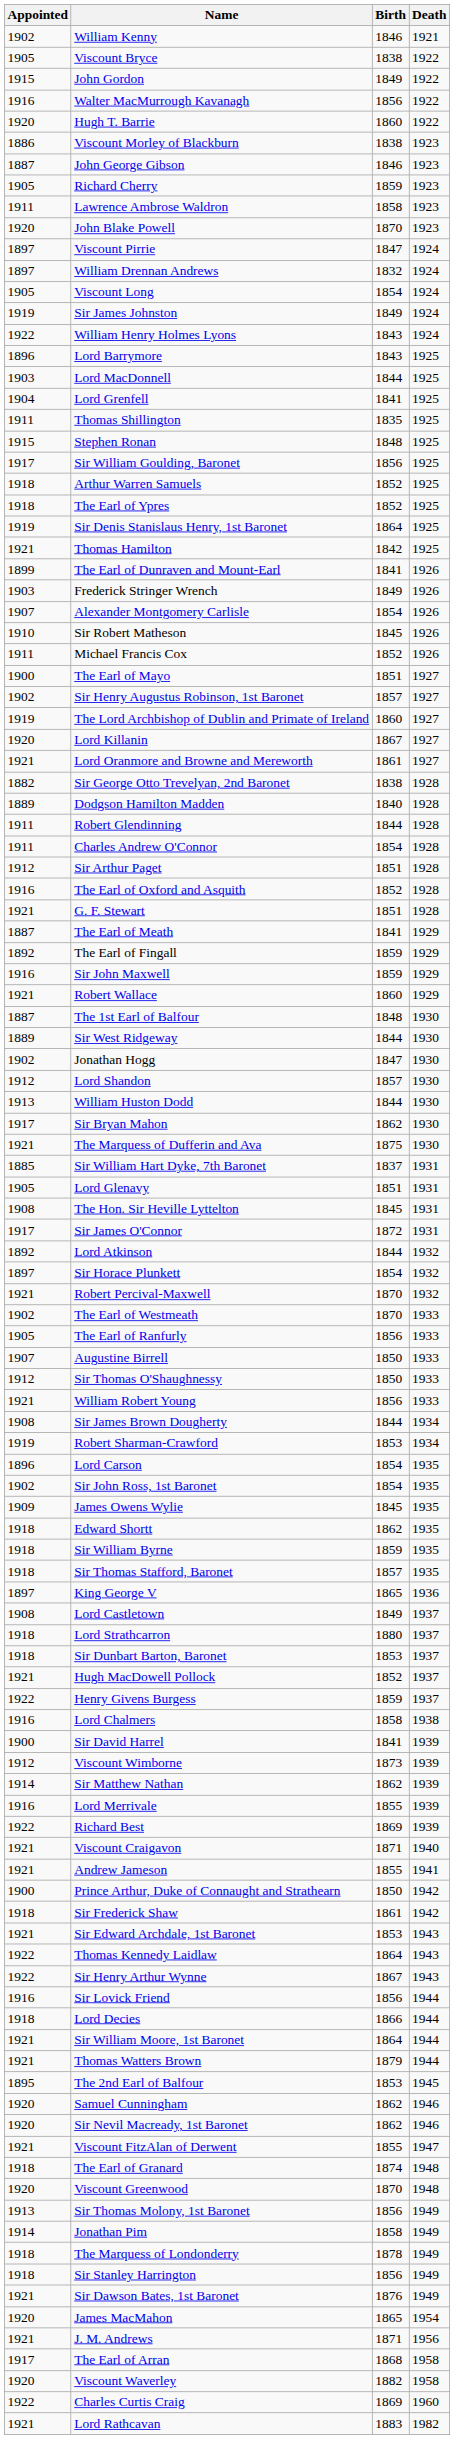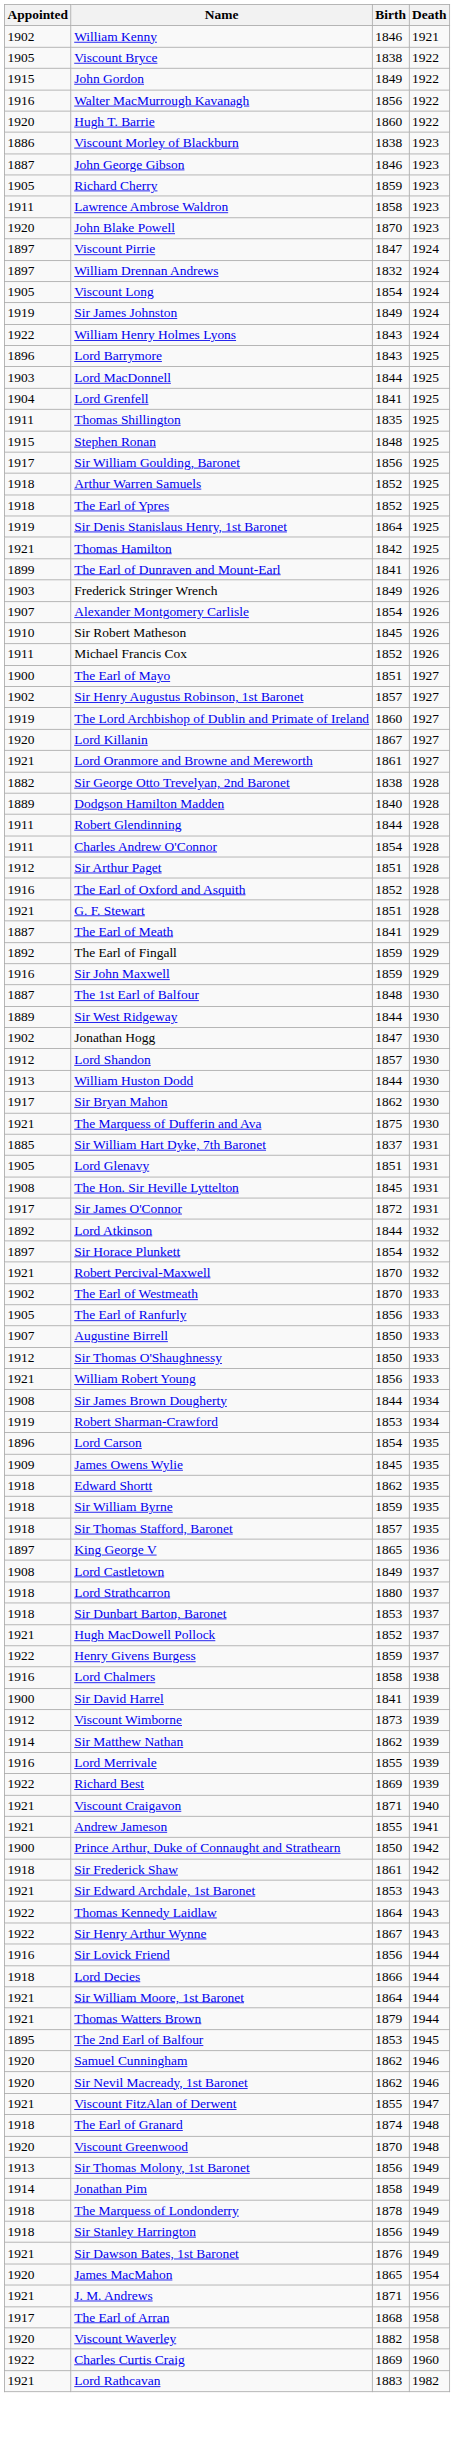- row: 1921 | Robert Wallace | 1860 | 1929
- row: 1902 | Sir John Ross, 1st Baronet | 1854 | 1935
